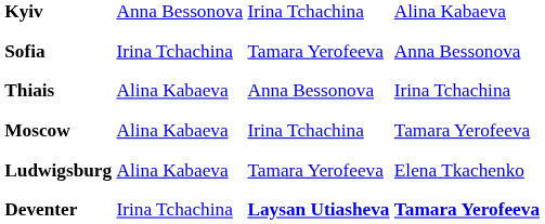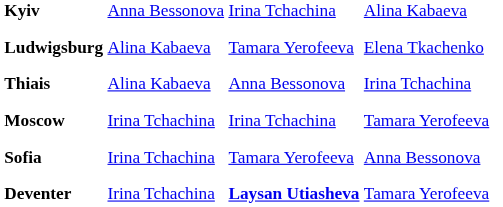rows swapped: Ludwigsburg <-> Sofia
Moscow | column 2: Alina Kabaeva -> Irina Tchachina
Deventer | column 4: bold -> normal
